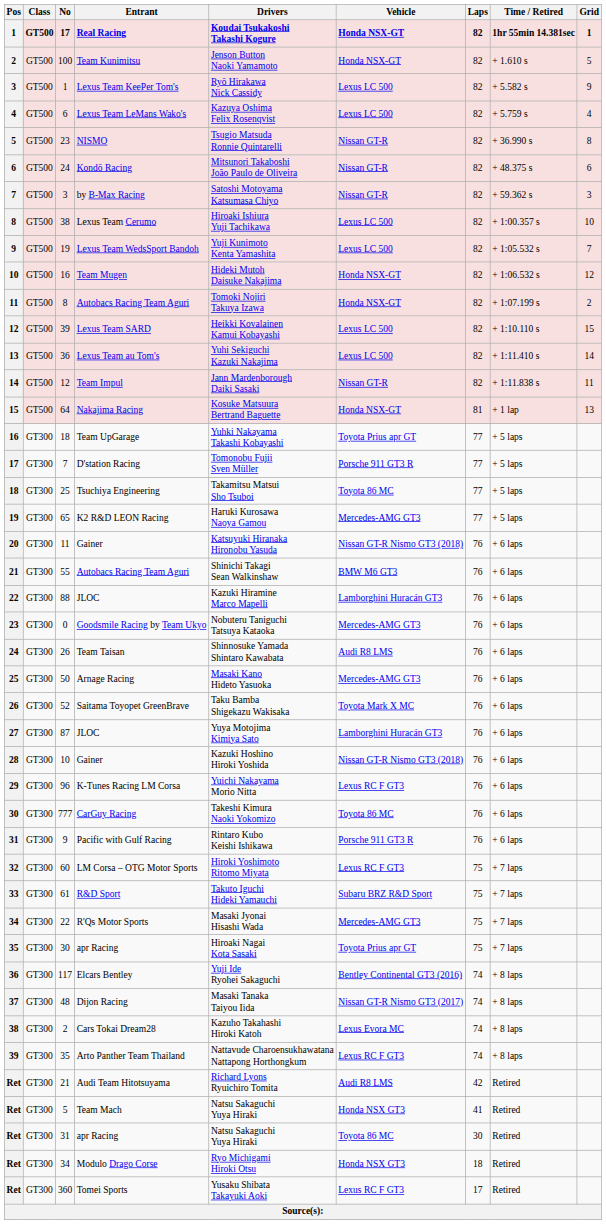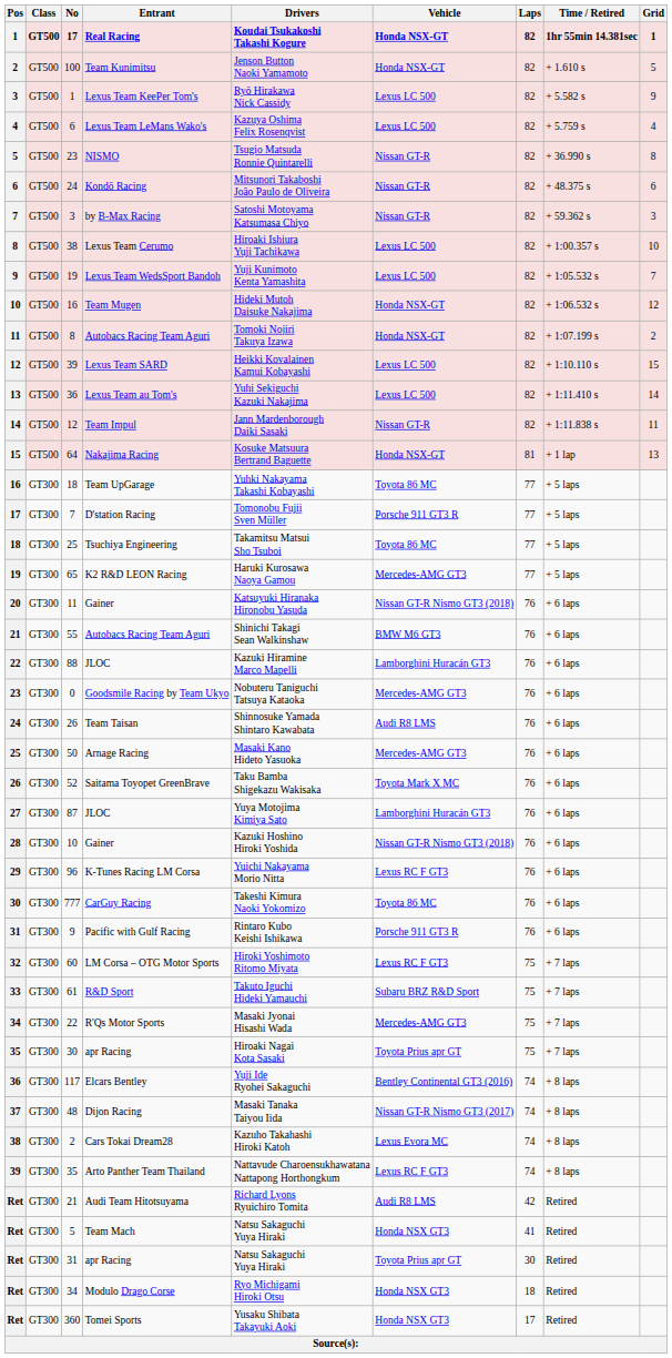Team UpGarage | Vehicle: Toyota Prius apr GT -> Toyota 86 MC
31 / apr Racing | Vehicle: Toyota 86 MC -> Toyota Prius apr GT
Tomei Sports | Vehicle: Lexus RC F GT3 -> Honda NSX GT3
